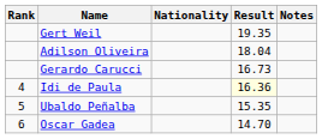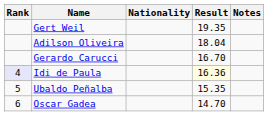Gerardo Carucci | Result: 16.73 -> 16.70
Idi de Paula | Rank: no background -> lavender background
